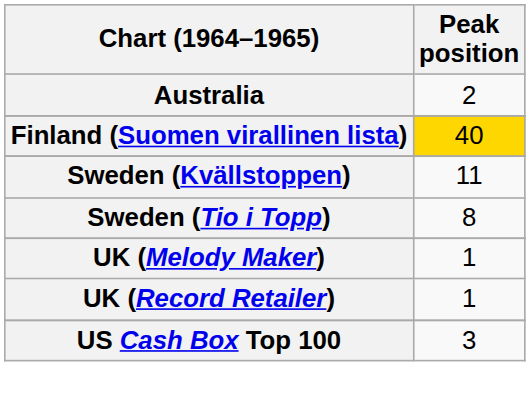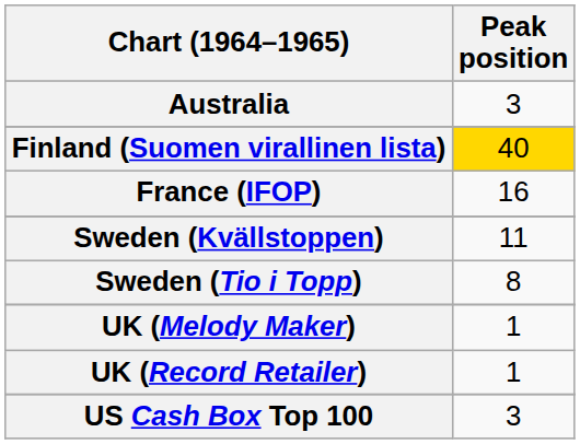Australia | Peak position: 2 -> 3
+ row: France (IFOP) | 16
